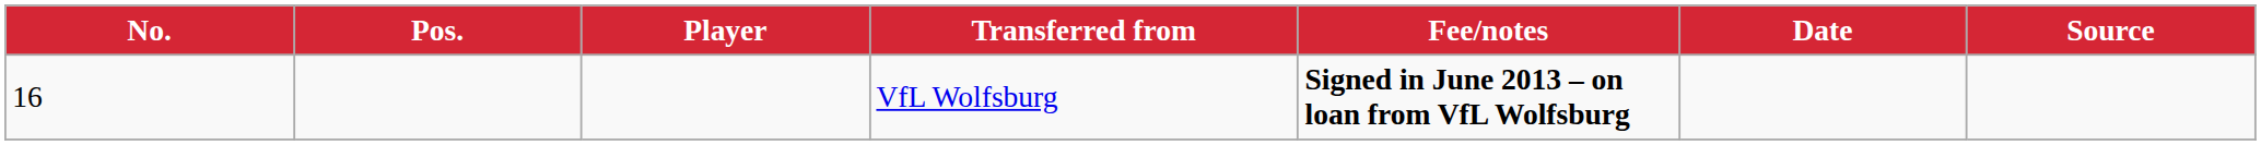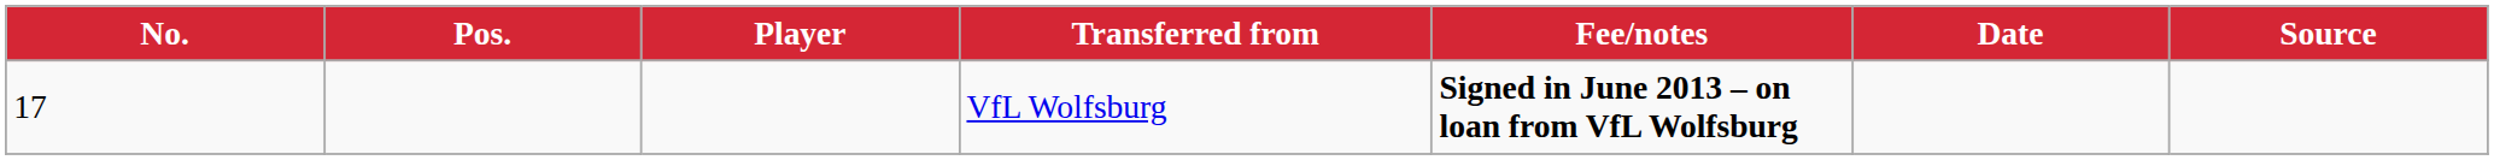VfL Wolfsburg | No.: 16 -> 17
